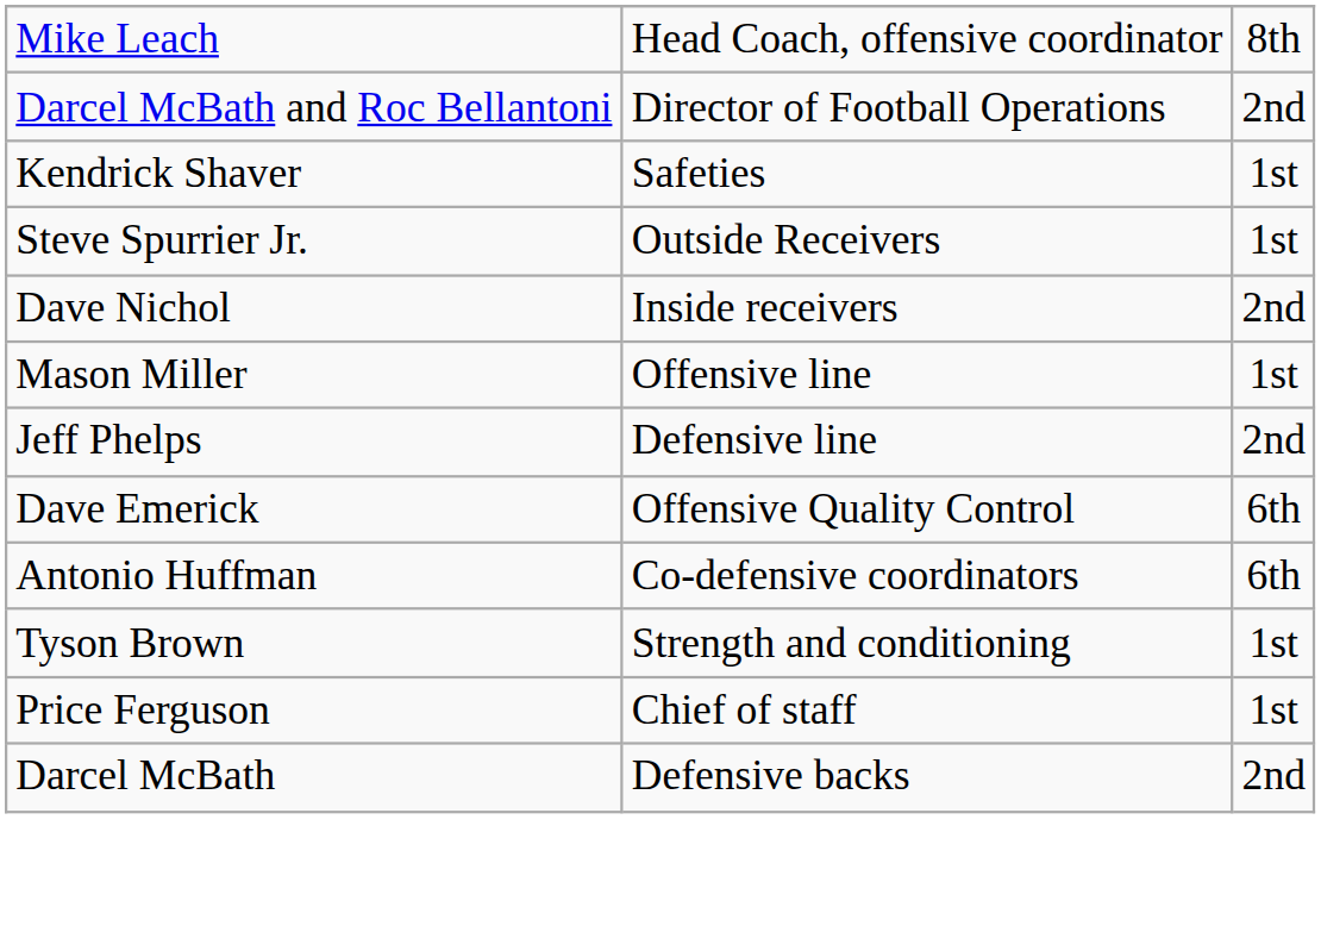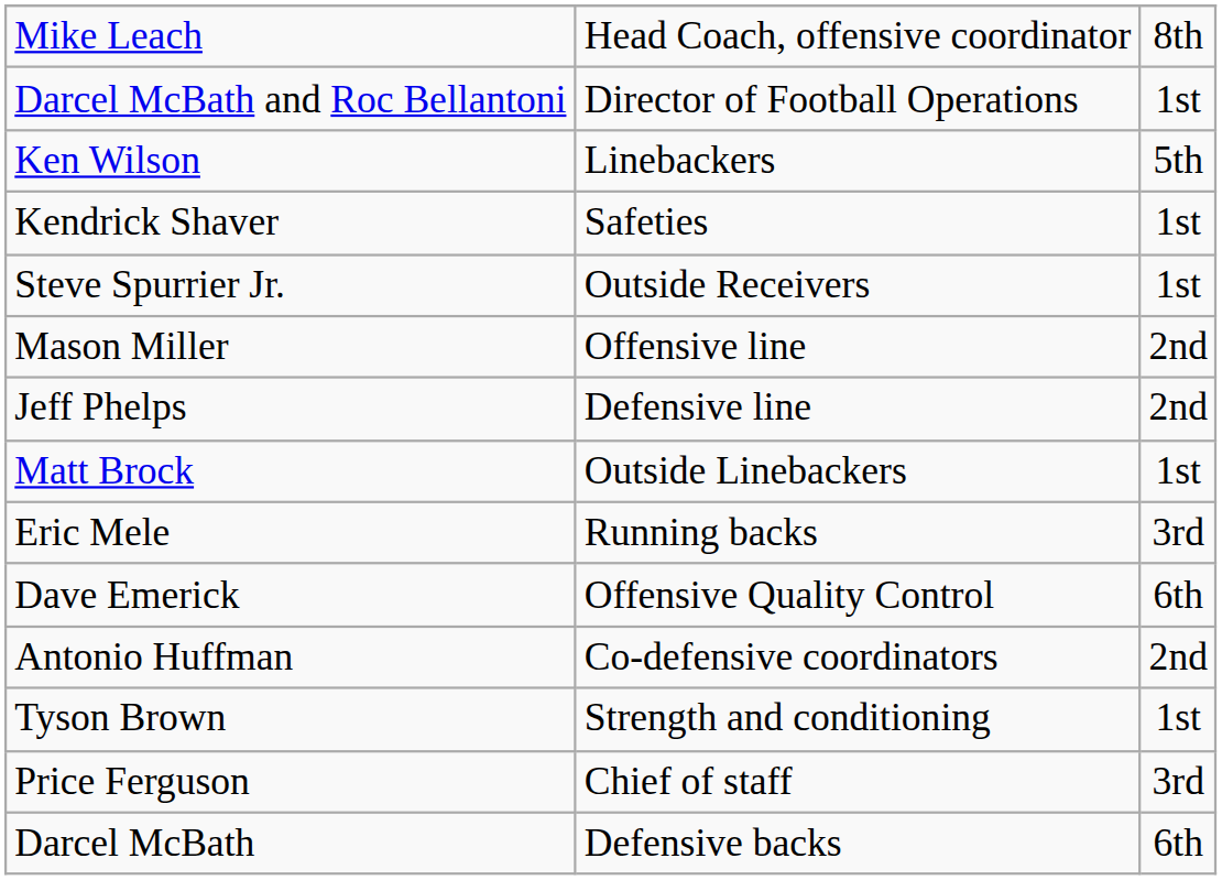Darcel McBath and Roc Bellantoni | column 3: 2nd -> 1st
+ row: Ken Wilson | Linebackers | 5th
- row: Dave Nichol | Inside receivers | 2nd
Mason Miller | column 3: 1st -> 2nd
+ row: Matt Brock | Outside Linebackers | 1st
+ row: Eric Mele | Running backs | 3rd
Antonio Huffman | column 3: 6th -> 2nd
Price Ferguson | column 3: 1st -> 3rd
Darcel McBath | column 3: 2nd -> 6th
